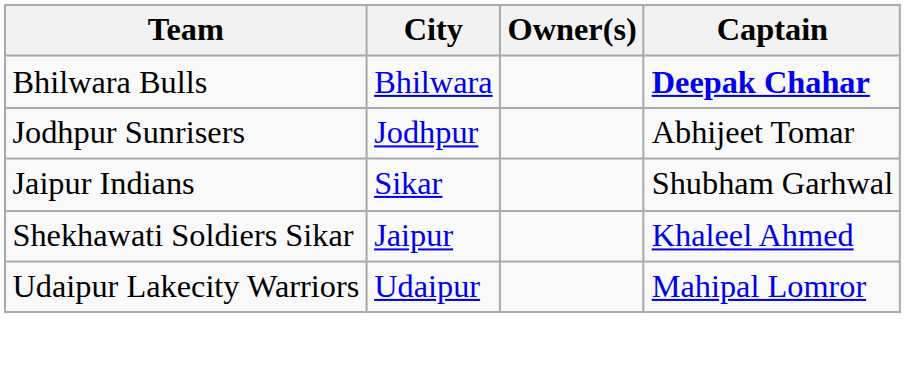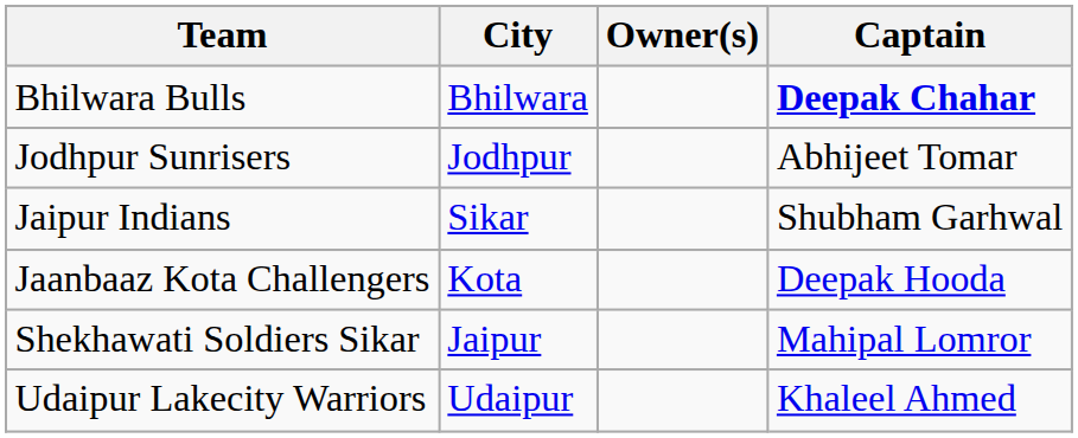+ row: Jaanbaaz Kota Challengers | Kota | Deepak Hooda
Shekhawati Soldiers Sikar | Captain: Khaleel Ahmed -> Mahipal Lomror
Udaipur Lakecity Warriors | Captain: Mahipal Lomror -> Khaleel Ahmed
